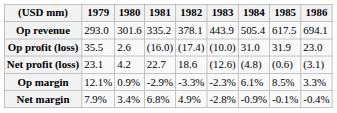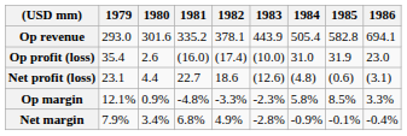Op revenue | 1985: 617.5 -> 582.8
Op profit (loss) | 1979: 35.5 -> 35.4
Net profit (loss) | 1980: 4.2 -> 4.4
Op margin | 1981: -2.9% -> -4.8%
Op margin | 1984: 6.1% -> 5.8%
